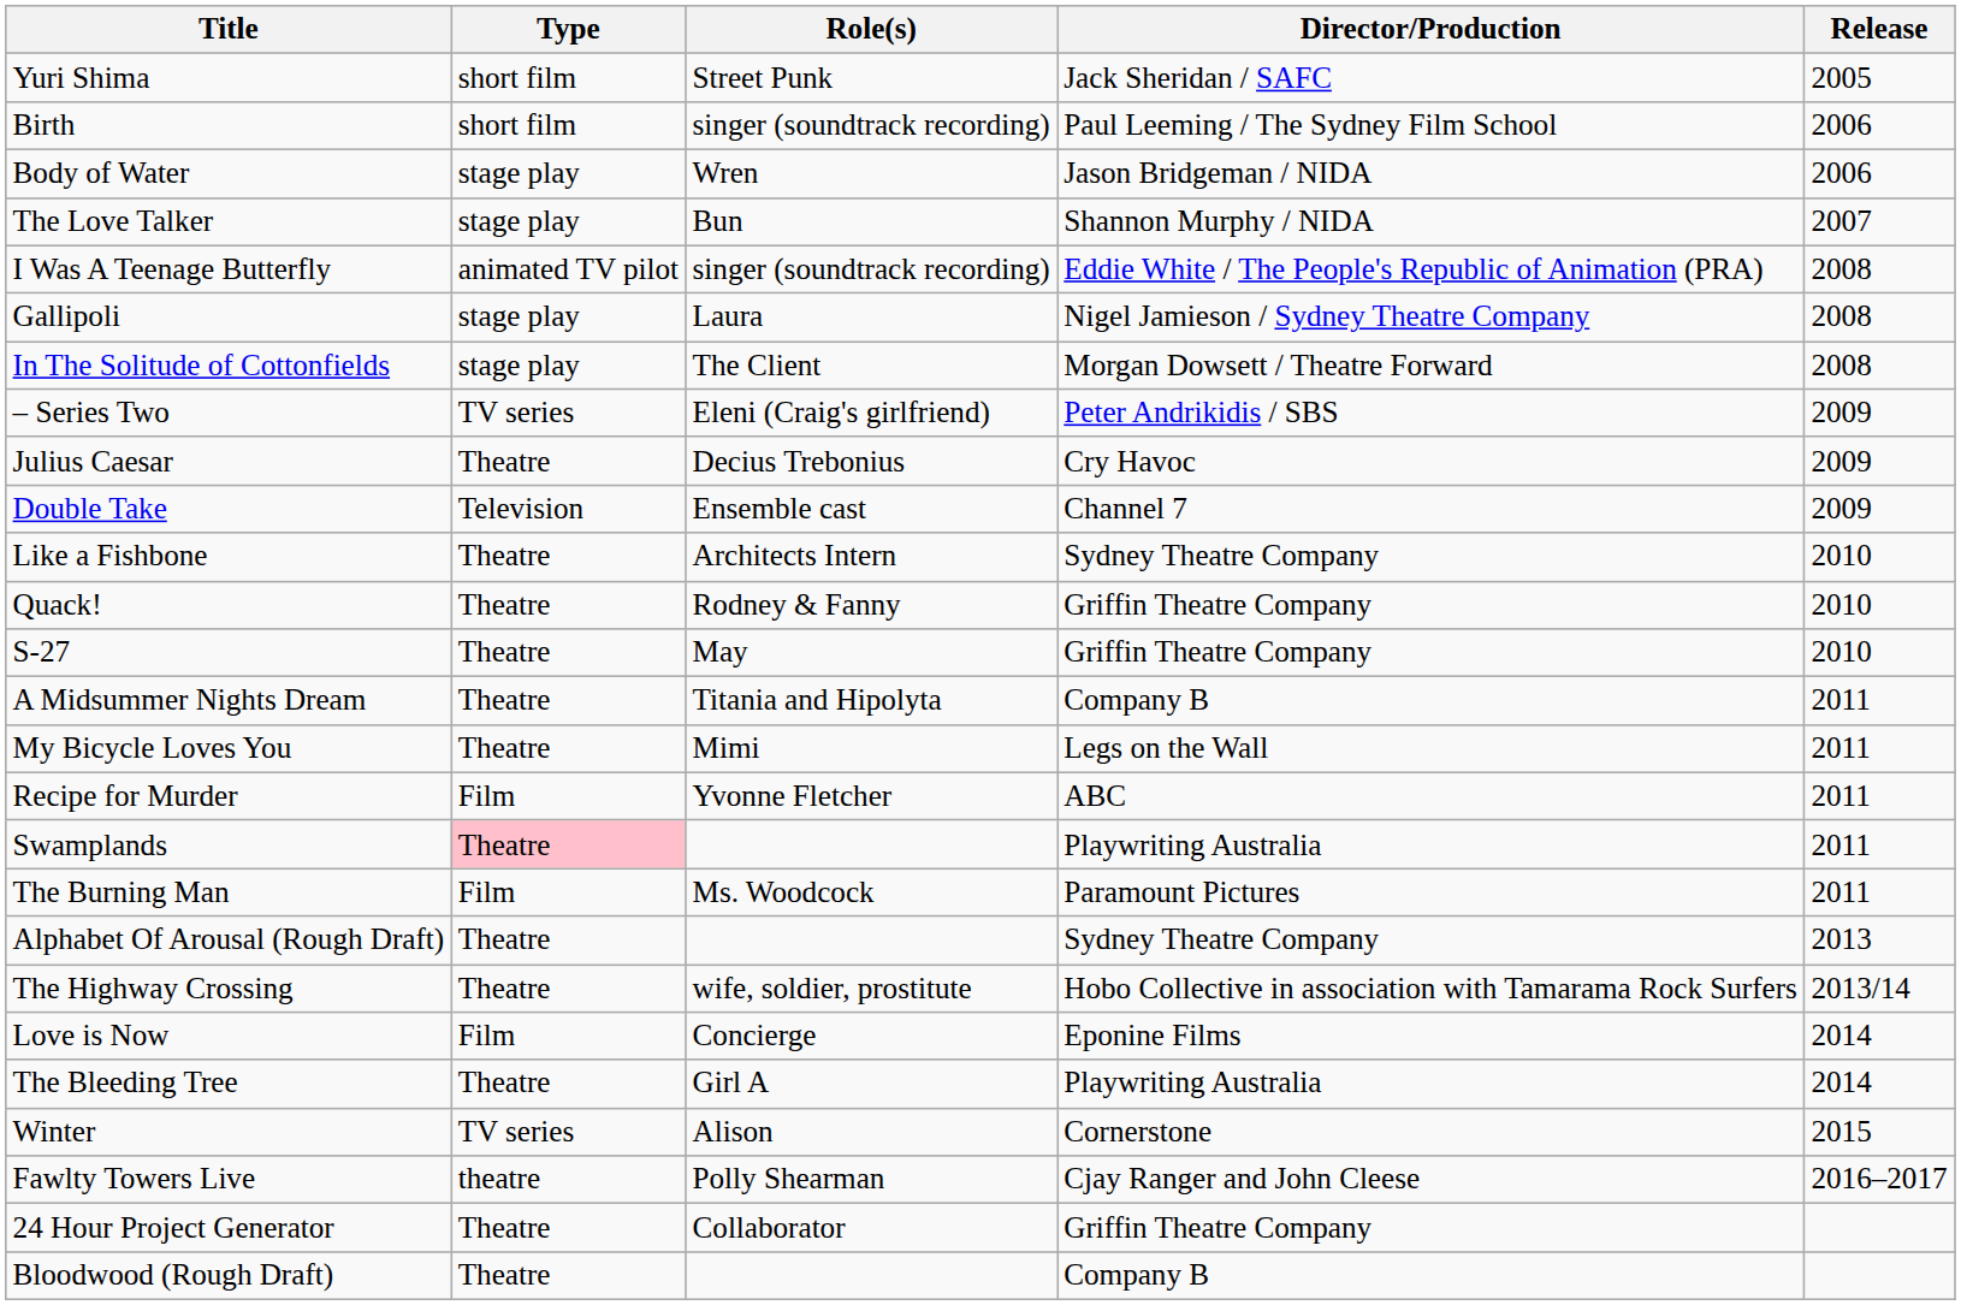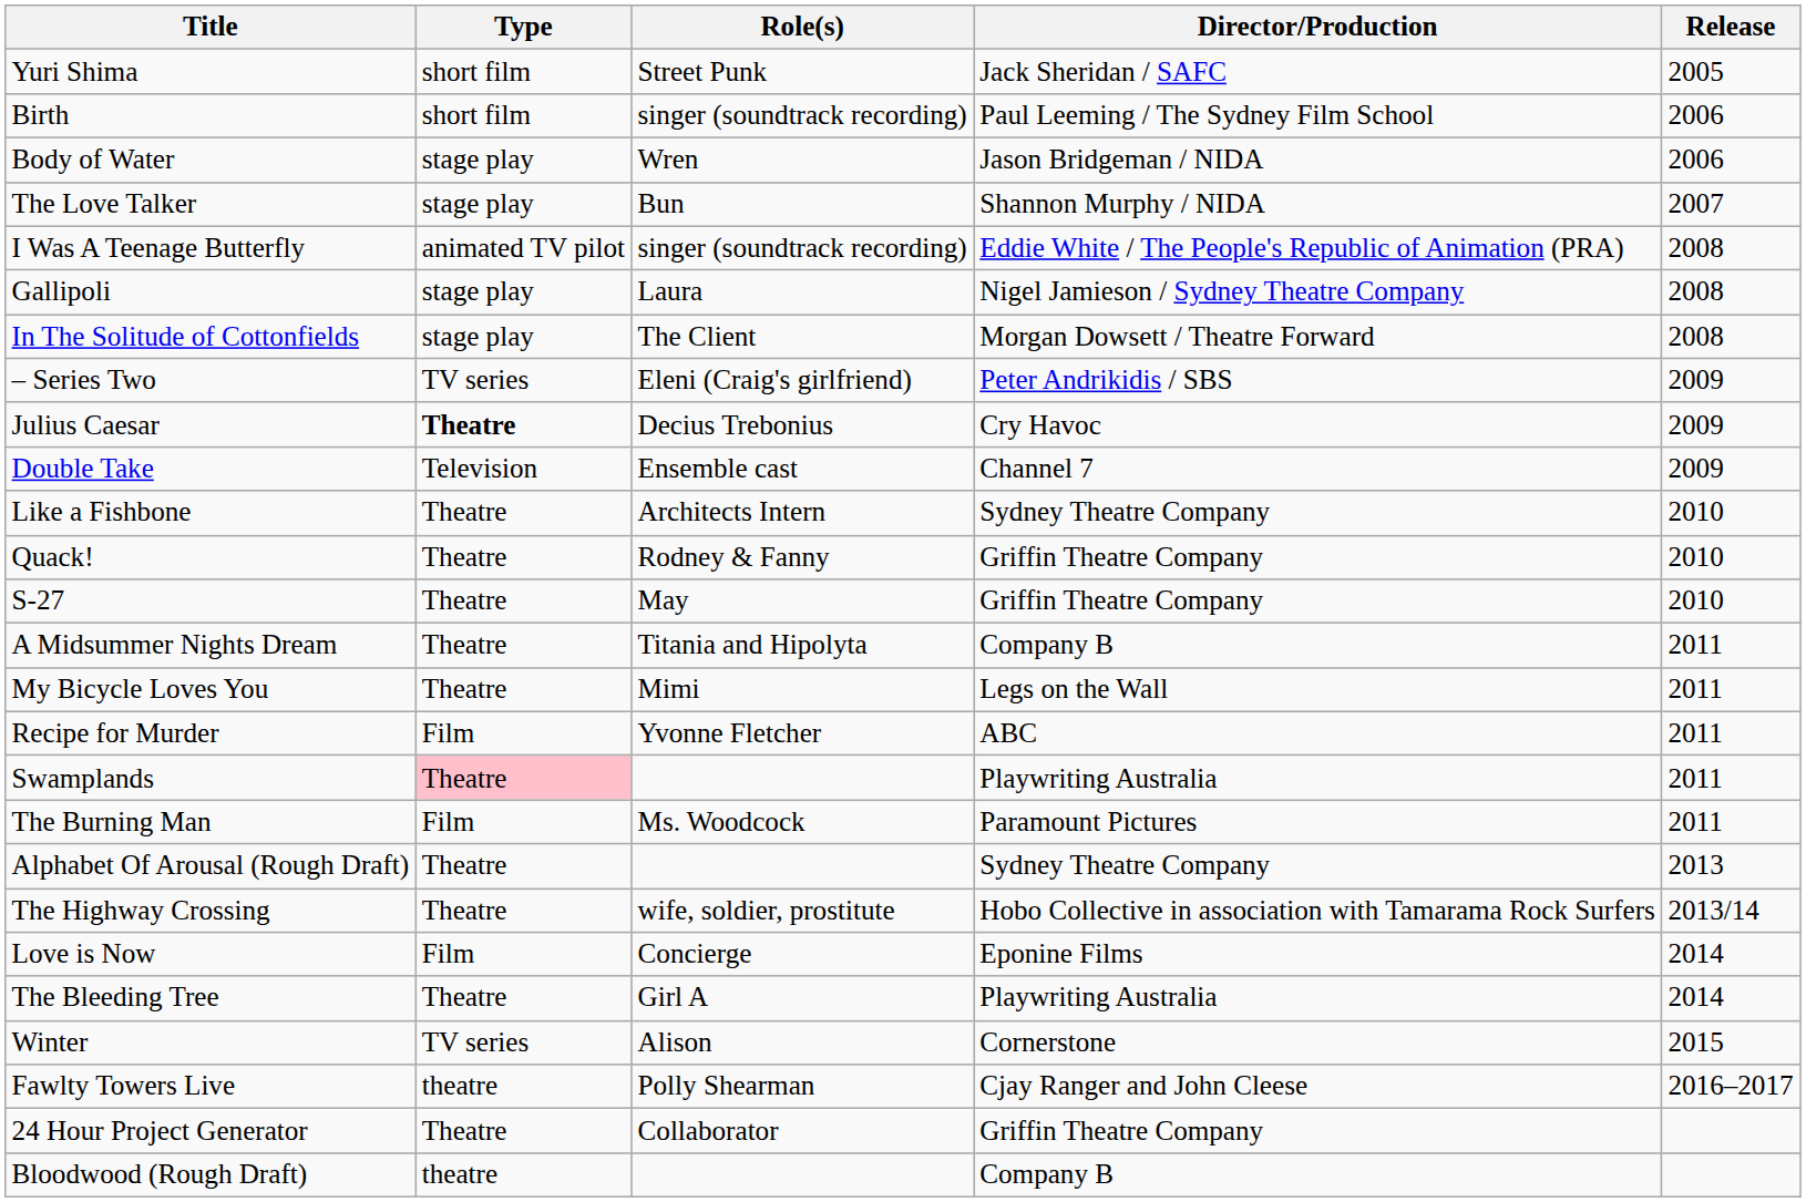Julius Caesar | Type: normal -> bold
Bloodwood (Rough Draft) | Type: Theatre -> theatre
